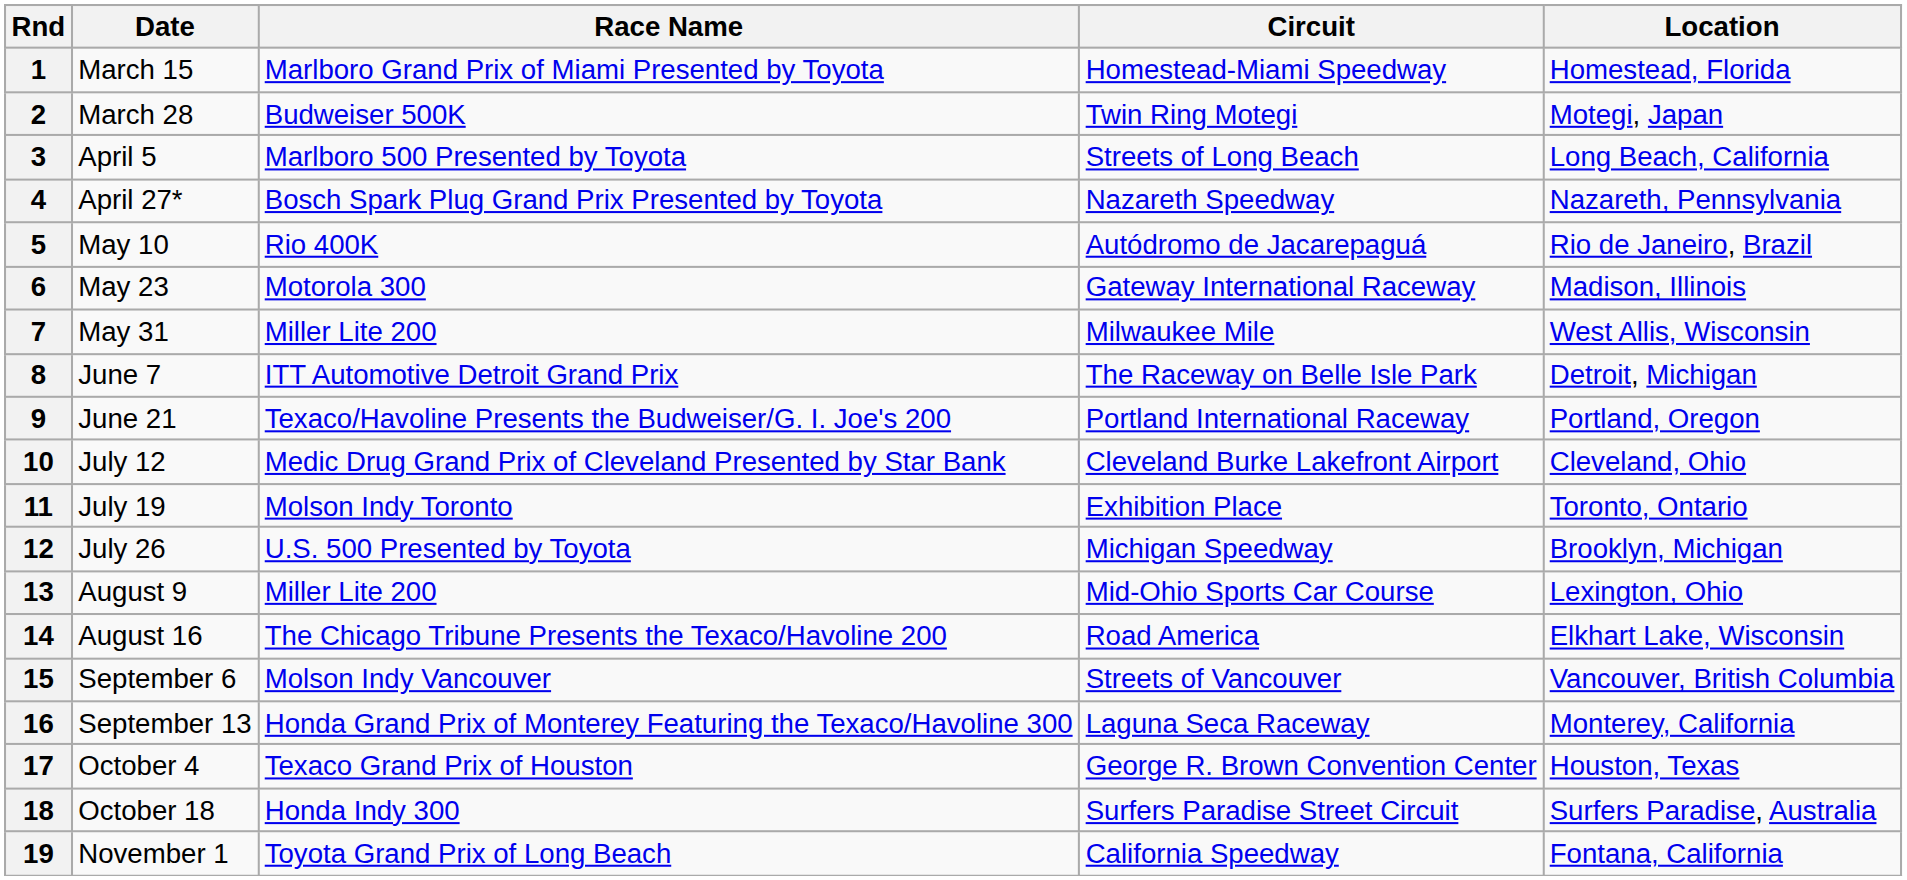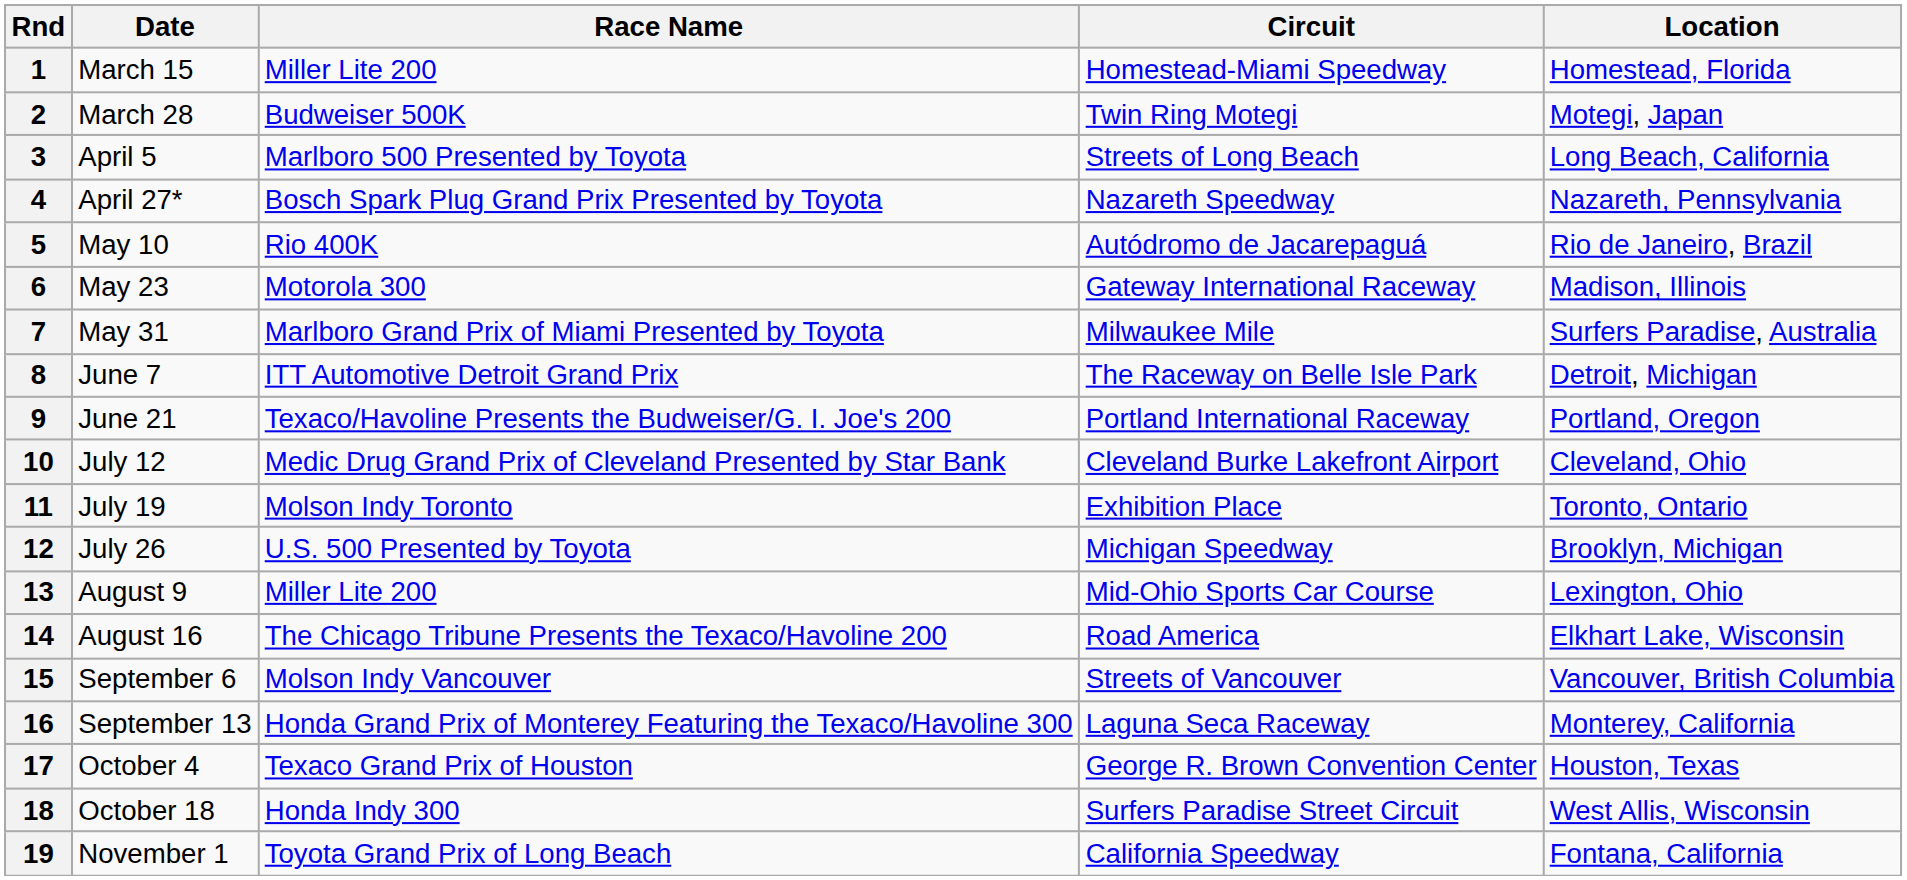1 | Race Name: Marlboro Grand Prix of Miami Presented by Toyota -> Miller Lite 200
7 | Race Name: Miller Lite 200 -> Marlboro Grand Prix of Miami Presented by Toyota
7 | Location: West Allis, Wisconsin -> Surfers Paradise, Australia
18 | Location: Surfers Paradise, Australia -> West Allis, Wisconsin
